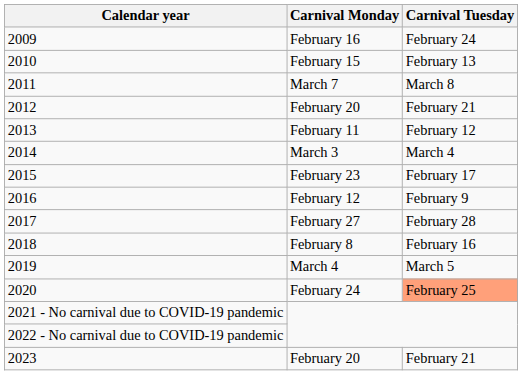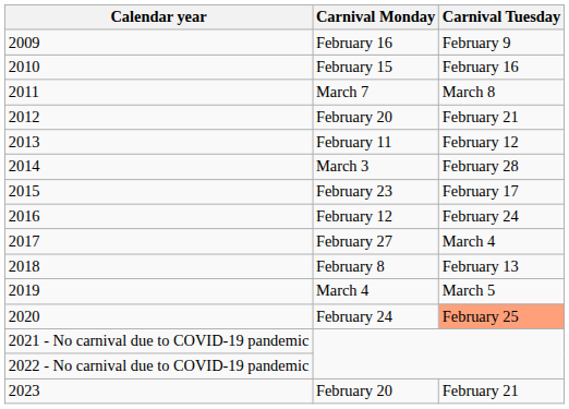2009 | Carnival Tuesday: February 24 -> February 9
2010 | Carnival Tuesday: February 13 -> February 16
2014 | Carnival Tuesday: March 4 -> February 28
2016 | Carnival Tuesday: February 9 -> February 24
2017 | Carnival Tuesday: February 28 -> March 4
2018 | Carnival Tuesday: February 16 -> February 13
